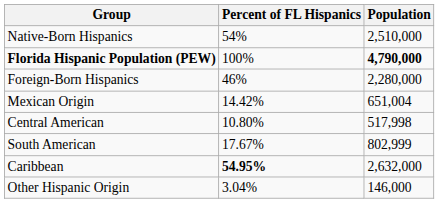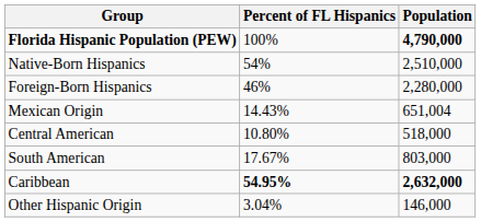rows swapped: Florida Hispanic Population (PEW) <-> Native-Born Hispanics
Mexican Origin | Percent of FL Hispanics: 14.42% -> 14.43%
Central American | Population: 517,998 -> 518,000
South American | Population: 802,999 -> 803,000
Caribbean | Population: normal -> bold
